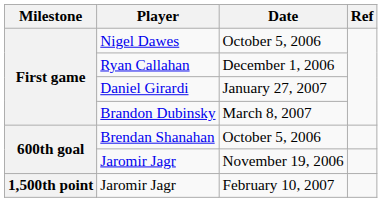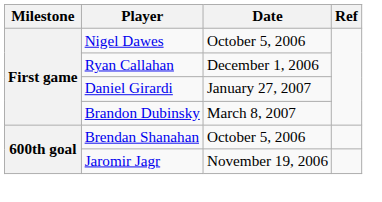- row: 1,500th point | Jaromir Jagr | February 10, 2007
